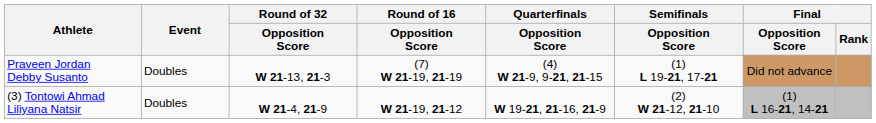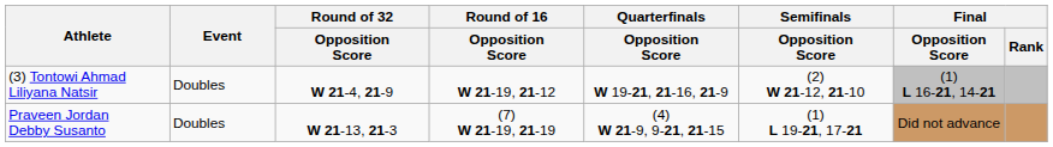rows swapped: (3) Tontowi Ahmad Liliyana Natsir <-> Praveen Jordan Debby Susanto
